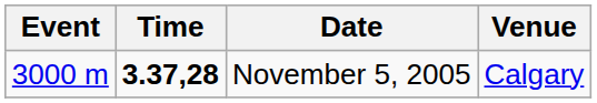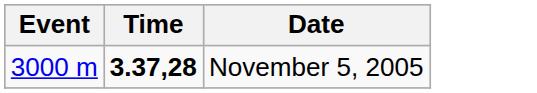- column: Venue | Calgary
